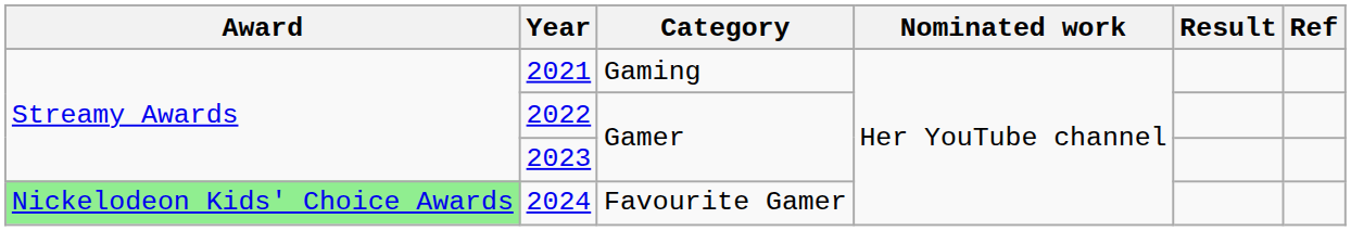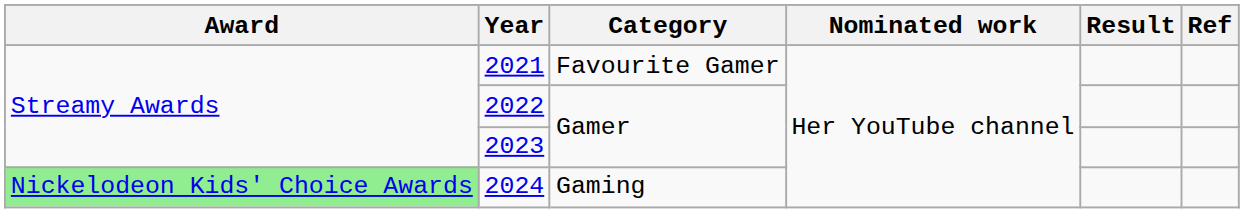2021 | Category: Gaming -> Favourite Gamer
2024 | Category: Favourite Gamer -> Gaming
